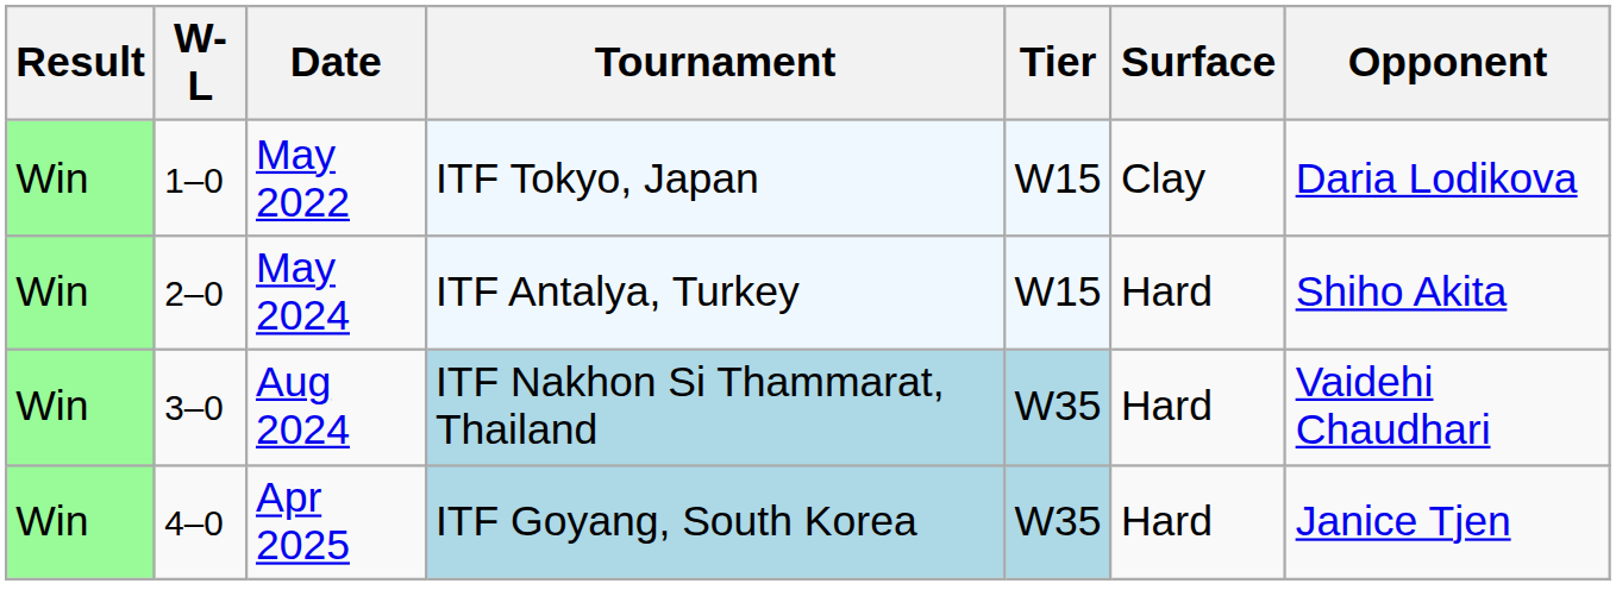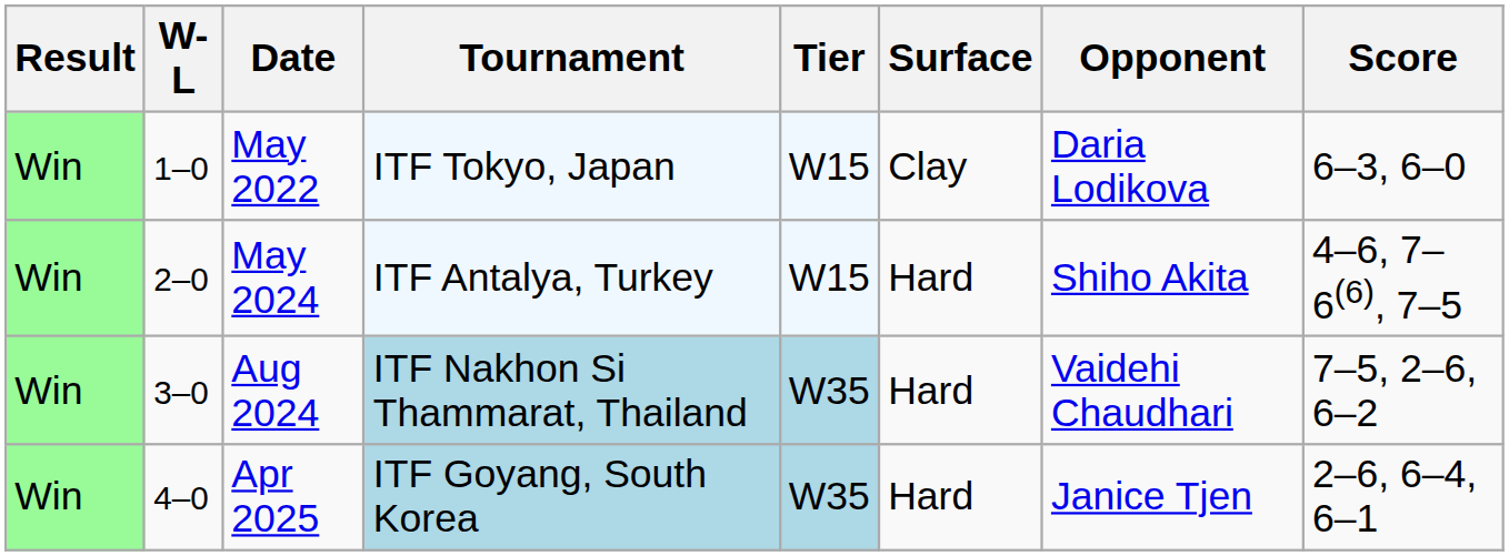+ column: Score | 6–3, 6–0 | 4–6, 7–6(6), 7–5 | 7–5, 2–6, 6–2 | 2–6, 6–4, 6–1
